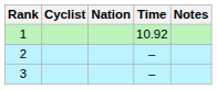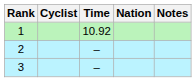columns swapped: Nation <-> Time
